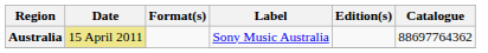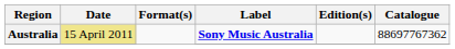Australia | Label: normal -> bold
Australia | Catalogue: 88697764362 -> 88697767362
